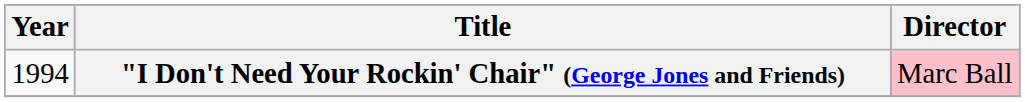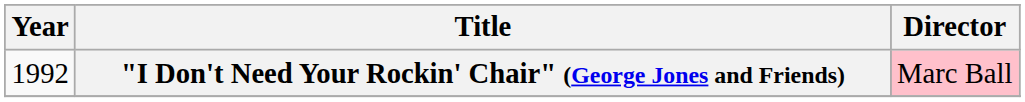"I Don't Need Your Rockin' Chair" (George Jones and Friends) | Year: 1994 -> 1992
